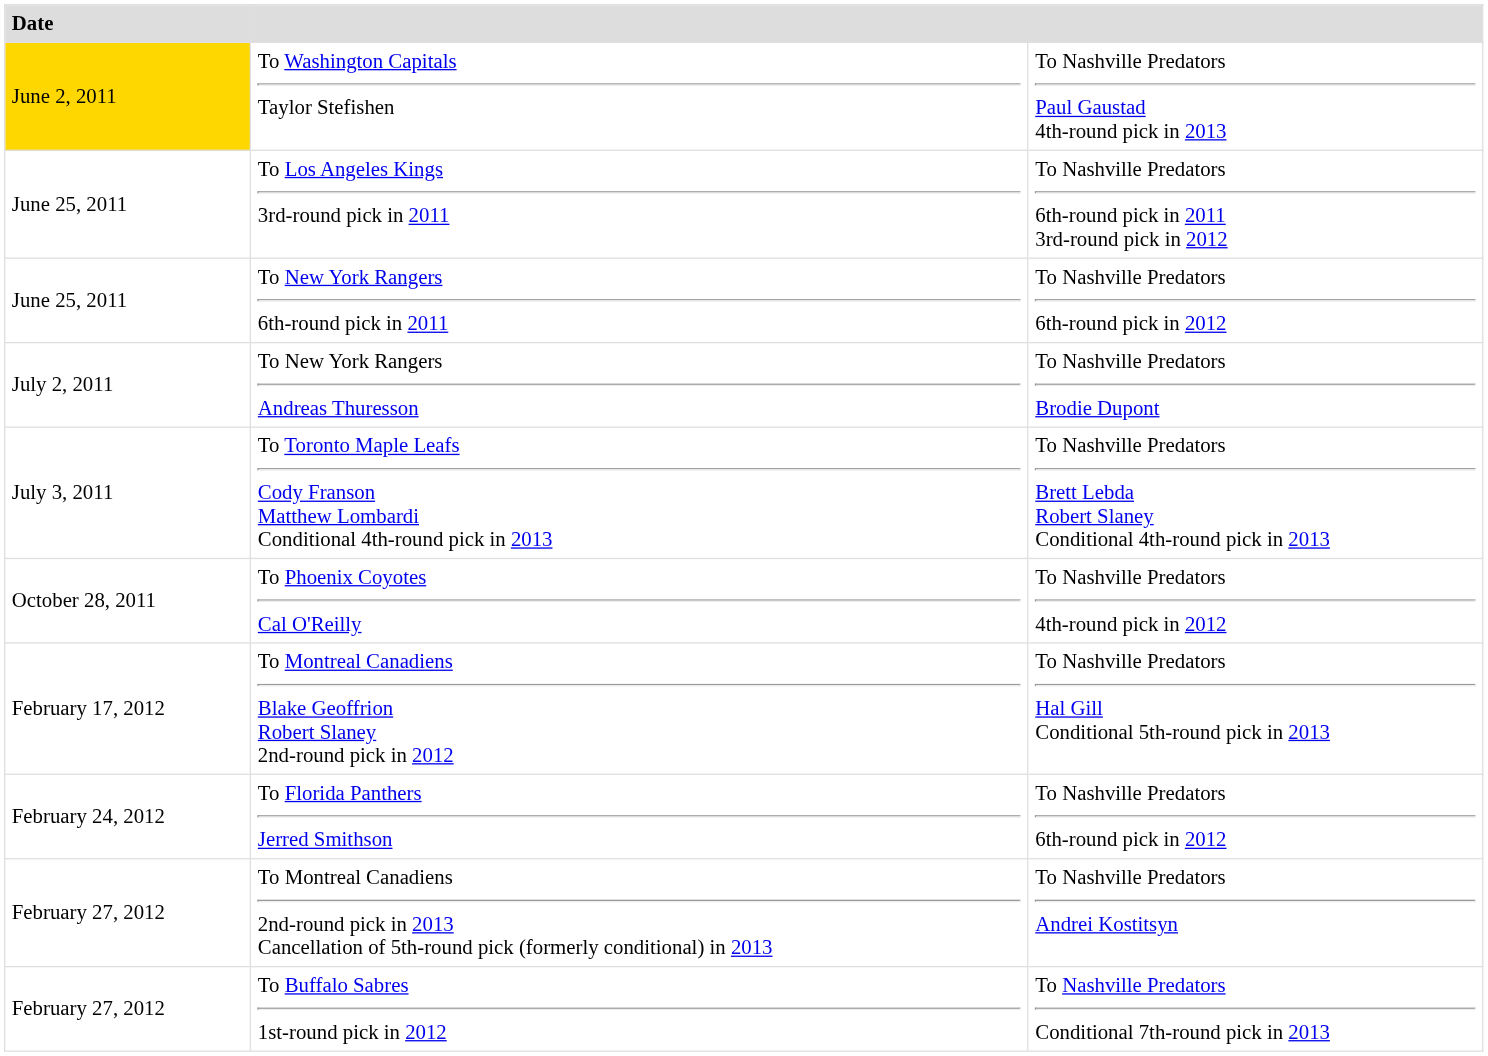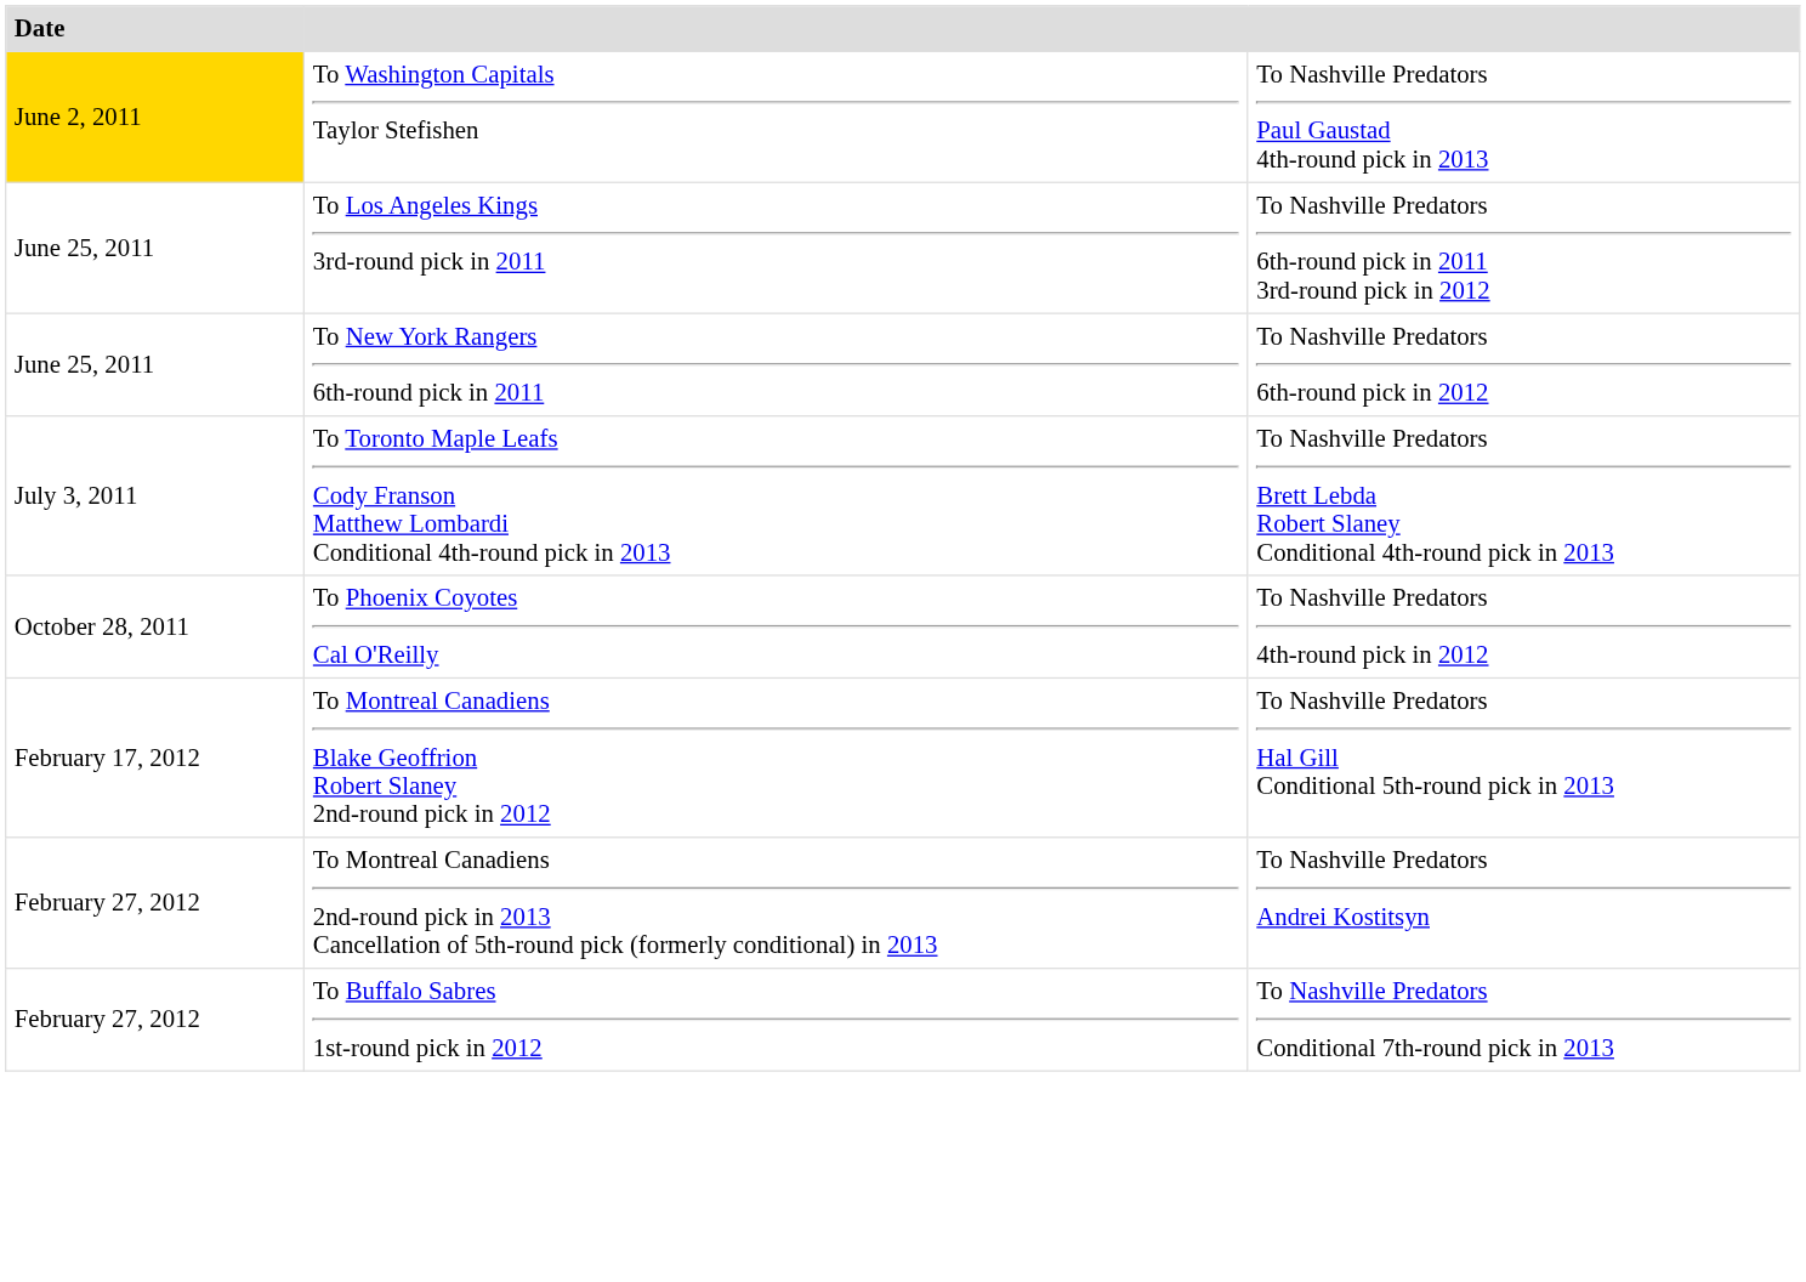- row: July 2, 2011 | To New York Rangers Andreas Thuresson | To Nashville Predators Brodie Dupont
- row: February 24, 2012 | To Florida Panthers Jerred Smithson | To Nashville Predators 6th-round pick in 2012
